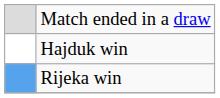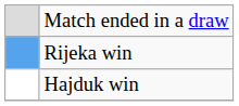rows swapped: Hajduk win <-> Rijeka win
